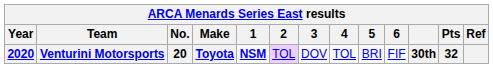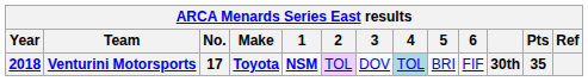Venturini Motorsports | Year: 2020 -> 2018
Venturini Motorsports | No.: 20 -> 17
Venturini Motorsports | 4: no background -> lightblue background
Venturini Motorsports | Pts: 32 -> 35
